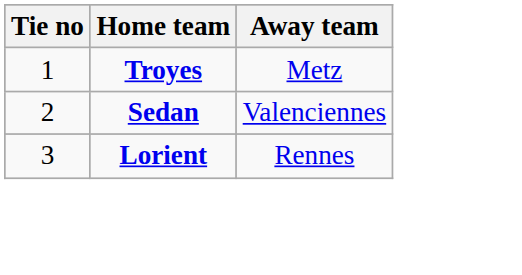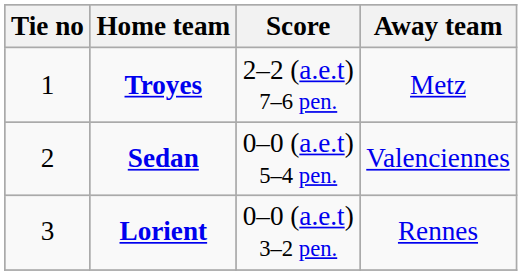+ column: Score | 2–2 (a.e.t) 7–6 pen. | 0–0 (a.e.t) 5–4 pen. | 0–0 (a.e.t) 3–2 pen.
